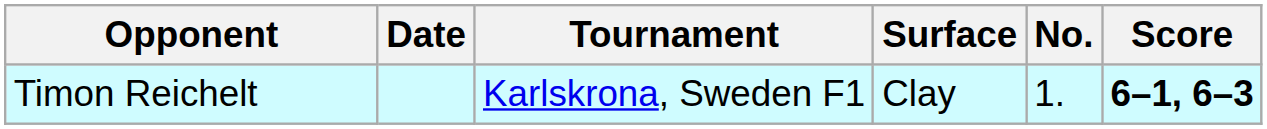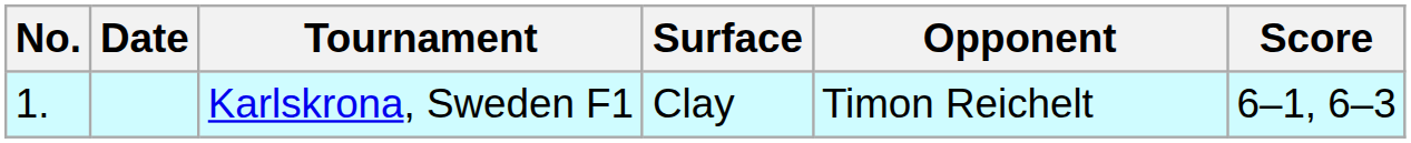columns swapped: No. <-> Opponent
Karlskrona, Sweden F1 | Score: bold -> normal
